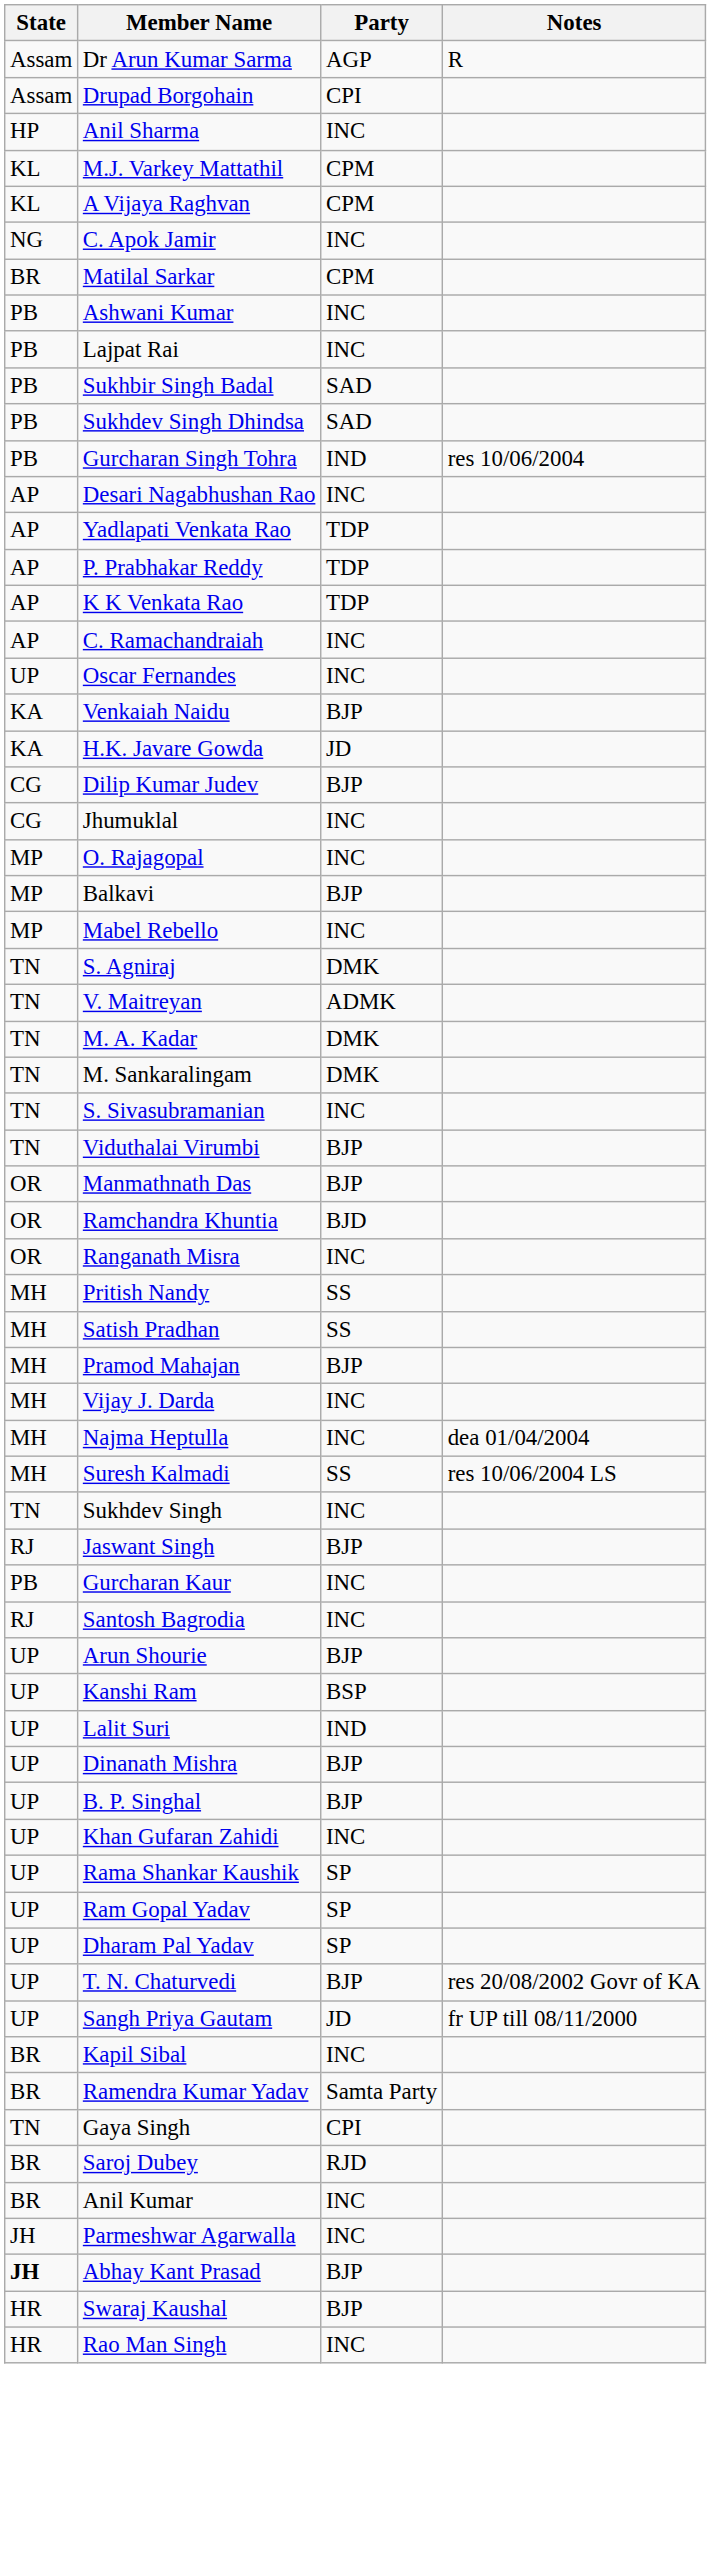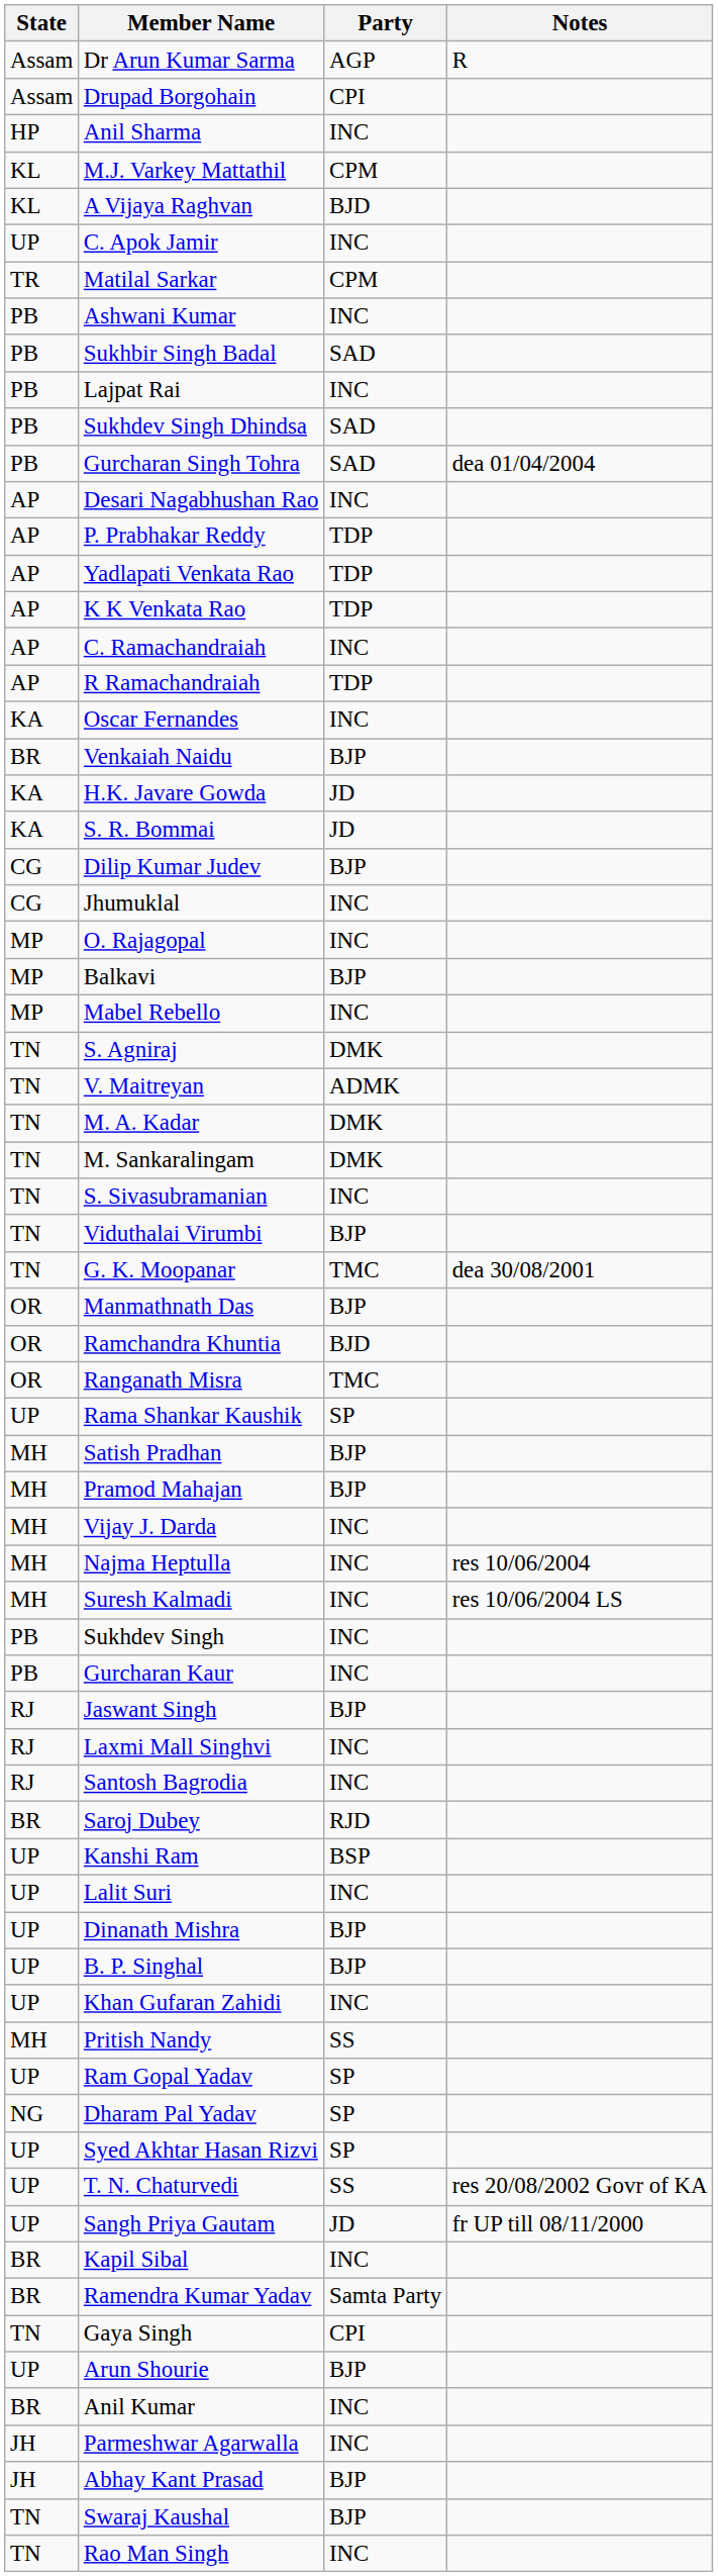A Vijaya Raghvan | Party: CPM -> BJD
C. Apok Jamir | State: NG -> UP
Matilal Sarkar | State: BR -> TR
rows swapped: Lajpat Rai <-> Sukhbir Singh Badal
Gurcharan Singh Tohra | Party: IND -> SAD
Gurcharan Singh Tohra | Notes: res 10/06/2004 -> dea 01/04/2004
rows swapped: Yadlapati Venkata Rao <-> P. Prabhakar Reddy
+ row: AP | R Ramachandraiah | TDP
Oscar Fernandes | State: UP -> KA
Venkaiah Naidu | State: KA -> BR
+ row: KA | S. R. Bommai | JD
+ row: TN | G. K. Moopanar | TMC | dea 30/08/2001
Ranganath Misra | Party: INC -> TMC
rows swapped: Pritish Nandy <-> Rama Shankar Kaushik
Satish Pradhan | Party: SS -> BJP
Najma Heptulla | Notes: dea 01/04/2004 -> res 10/06/2004
Suresh Kalmadi | Party: SS -> INC
Sukhdev Singh | State: TN -> PB
rows swapped: Gurcharan Kaur <-> Jaswant Singh
+ row: RJ | Laxmi Mall Singhvi | INC
rows swapped: Arun Shourie <-> Saroj Dubey
Lalit Suri | Party: IND -> INC
Dharam Pal Yadav | State: UP -> NG
+ row: UP | Syed Akhtar Hasan Rizvi | SP
T. N. Chaturvedi | Party: BJP -> SS
Abhay Kant Prasad | State: bold -> normal
Swaraj Kaushal | State: HR -> TN
Rao Man Singh | State: HR -> TN
